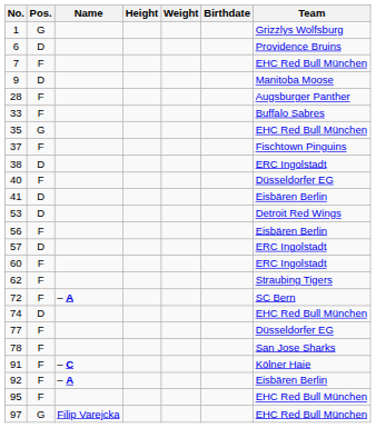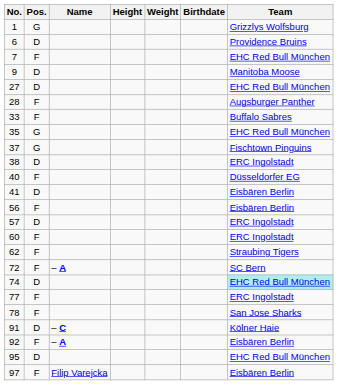+ row: 27 | D | EHC Red Bull München
37 | Pos.: F -> G
- row: 53 | D | Detroit Red Wings
74 | Team: no background -> paleturquoise background
77 | Team: Düsseldorfer EG -> ERC Ingolstadt
91 | Pos.: F -> D
95 | Pos.: F -> D
97 | Pos.: G -> F
97 | Team: EHC Red Bull München -> Eisbären Berlin
